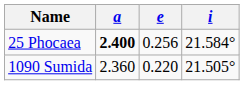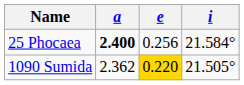1090 Sumida | a: 2.360 -> 2.362
1090 Sumida | e: no background -> gold background
